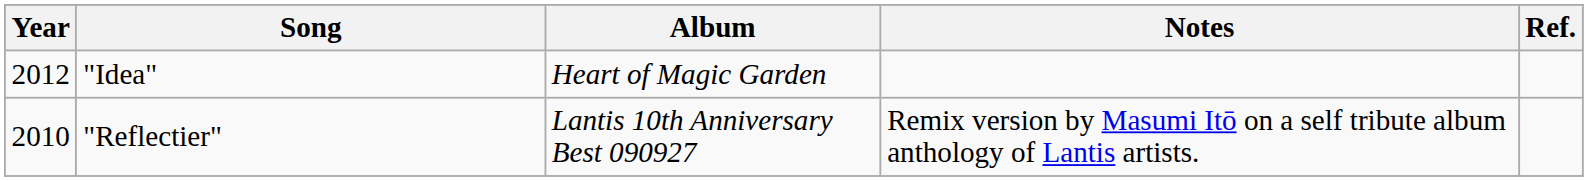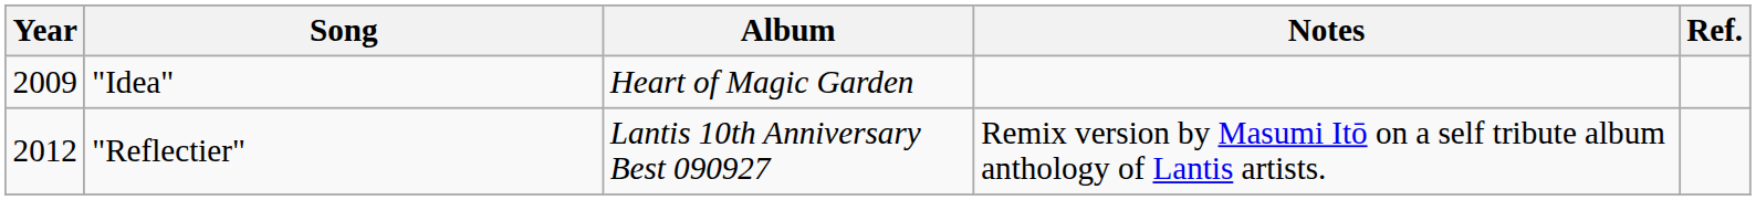"Idea" | Year: 2012 -> 2009
"Reflectier" | Year: 2010 -> 2012
